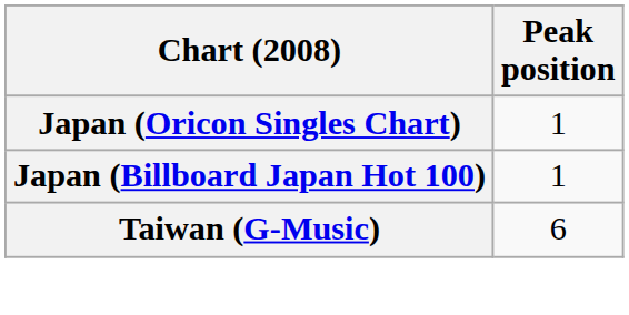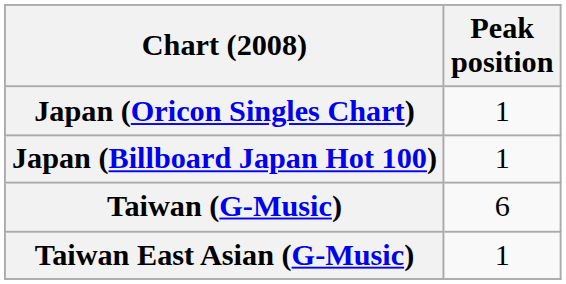+ row: Taiwan East Asian (G-Music) | 1
